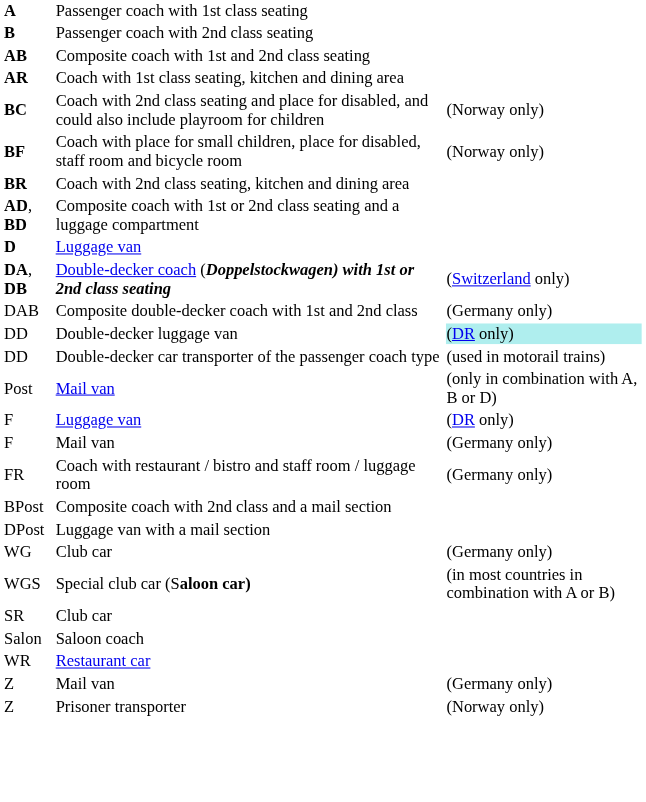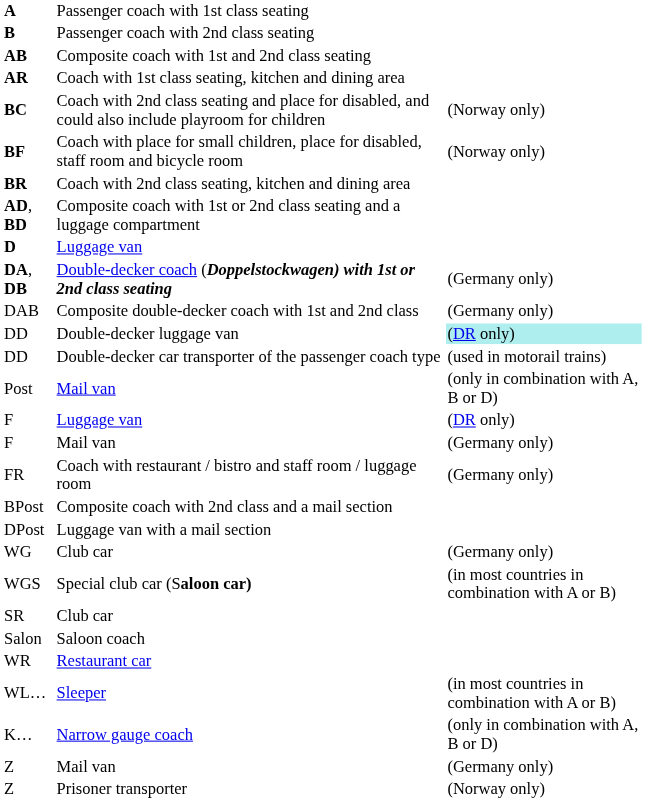DA, DB | column 3: (Switzerland only) -> (Germany only)
+ row: WL… | Sleeper | (in most countries in combination with A or B)
+ row: K… | Narrow gauge coach | (only in combination with A, B or D)
